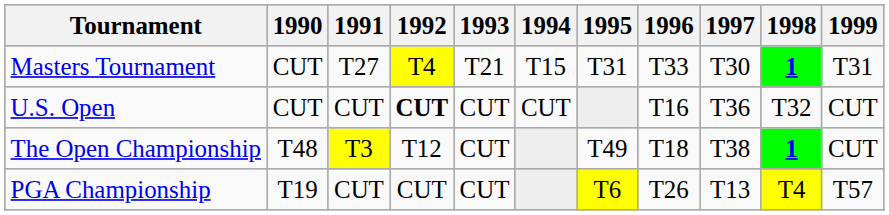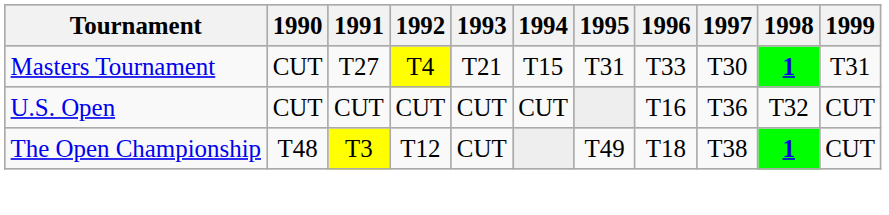U.S. Open | 1992: bold -> normal
- row: PGA Championship | T19 | CUT | CUT | CUT | T6 | T26 | T13 | T4 | T57
